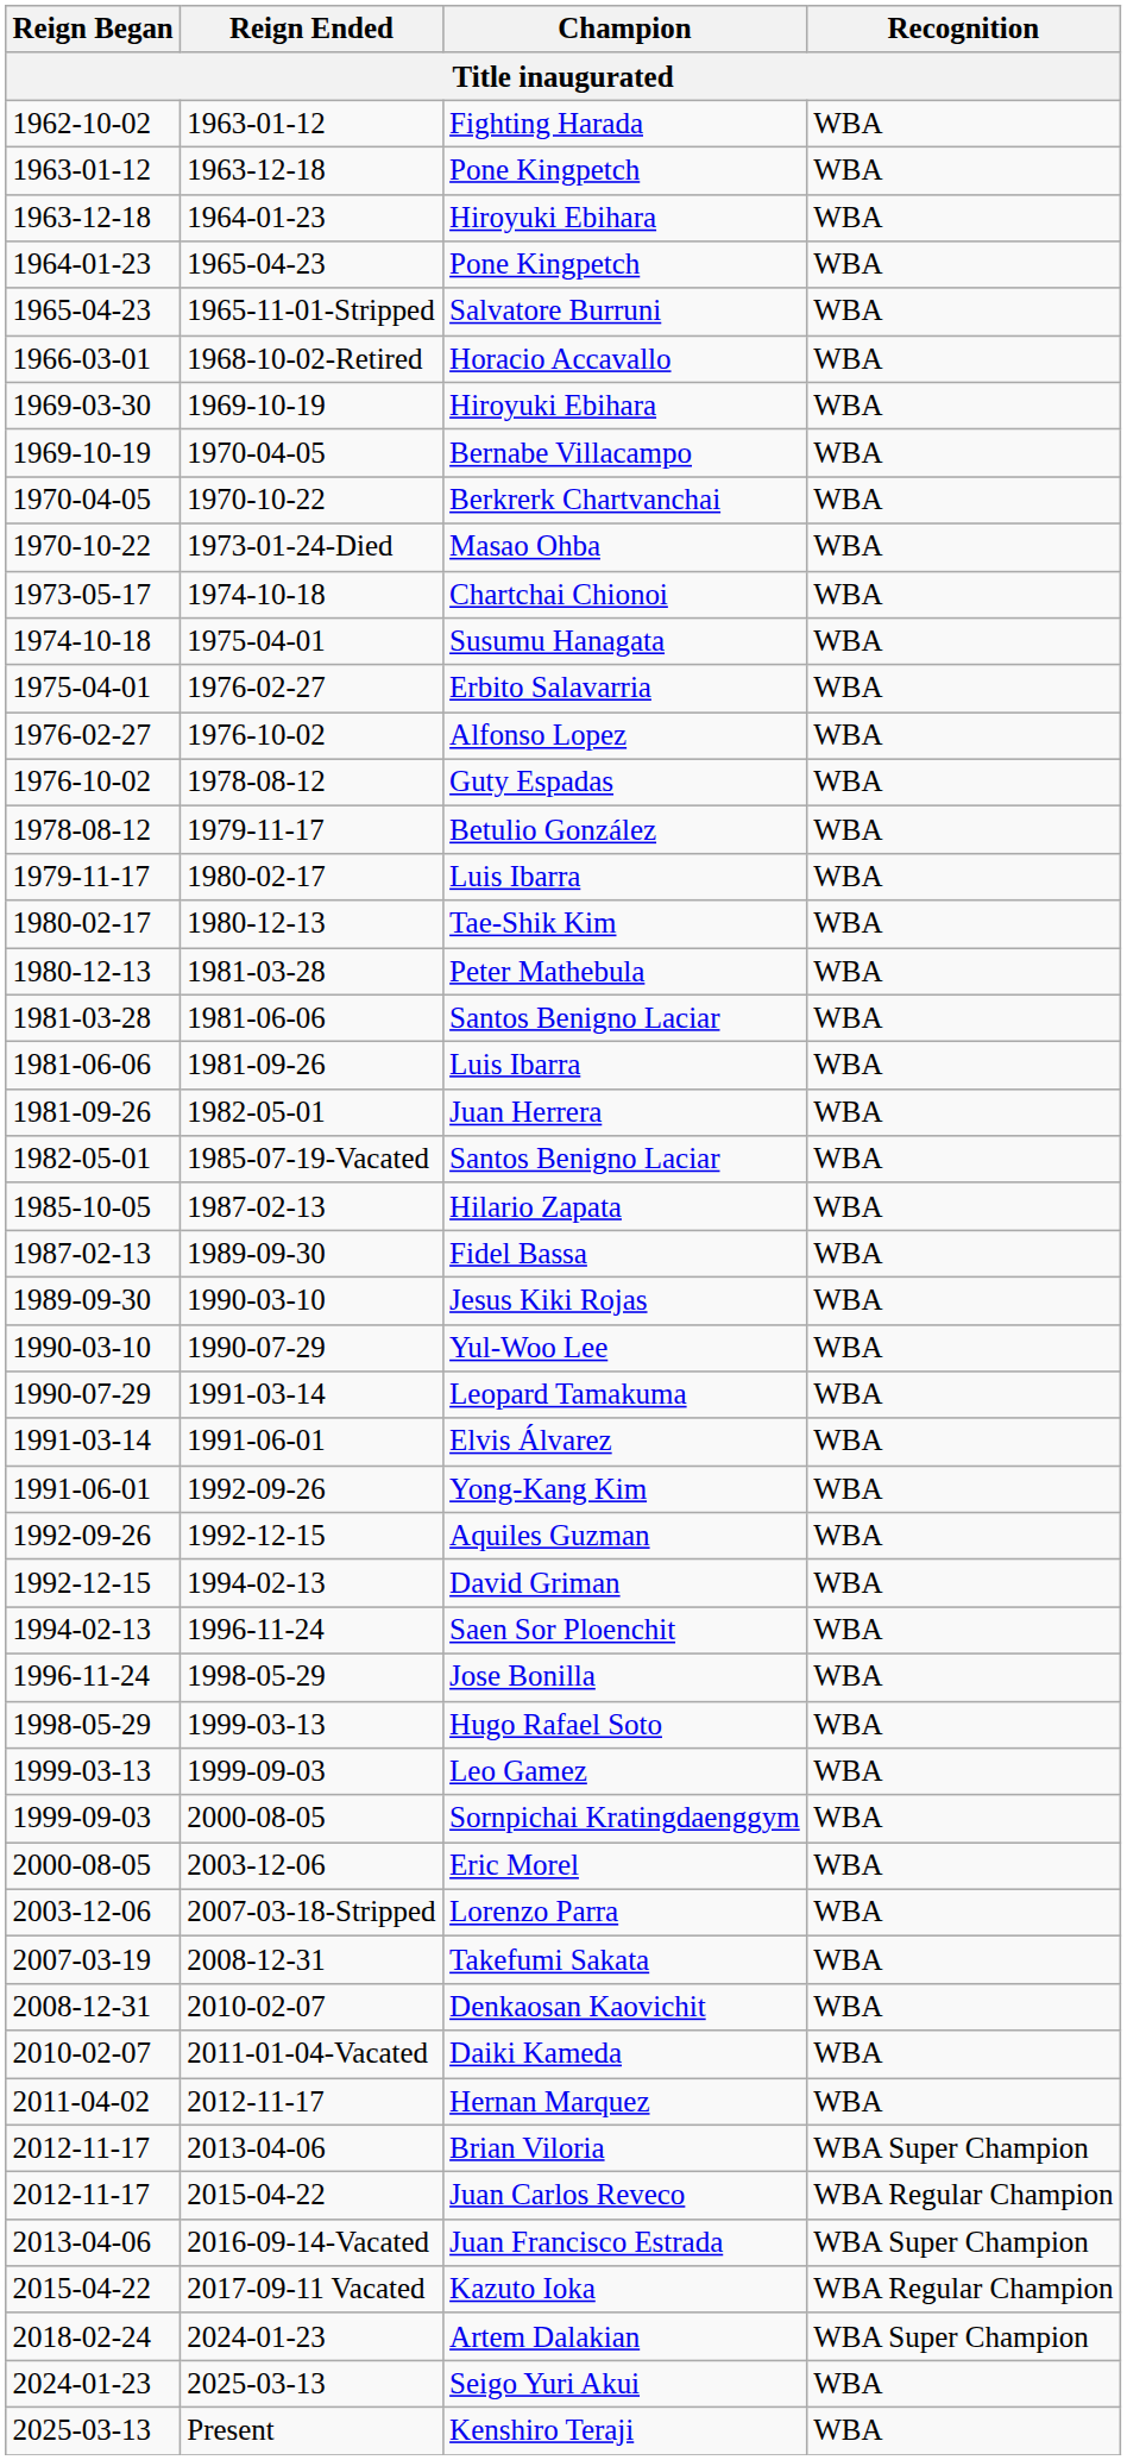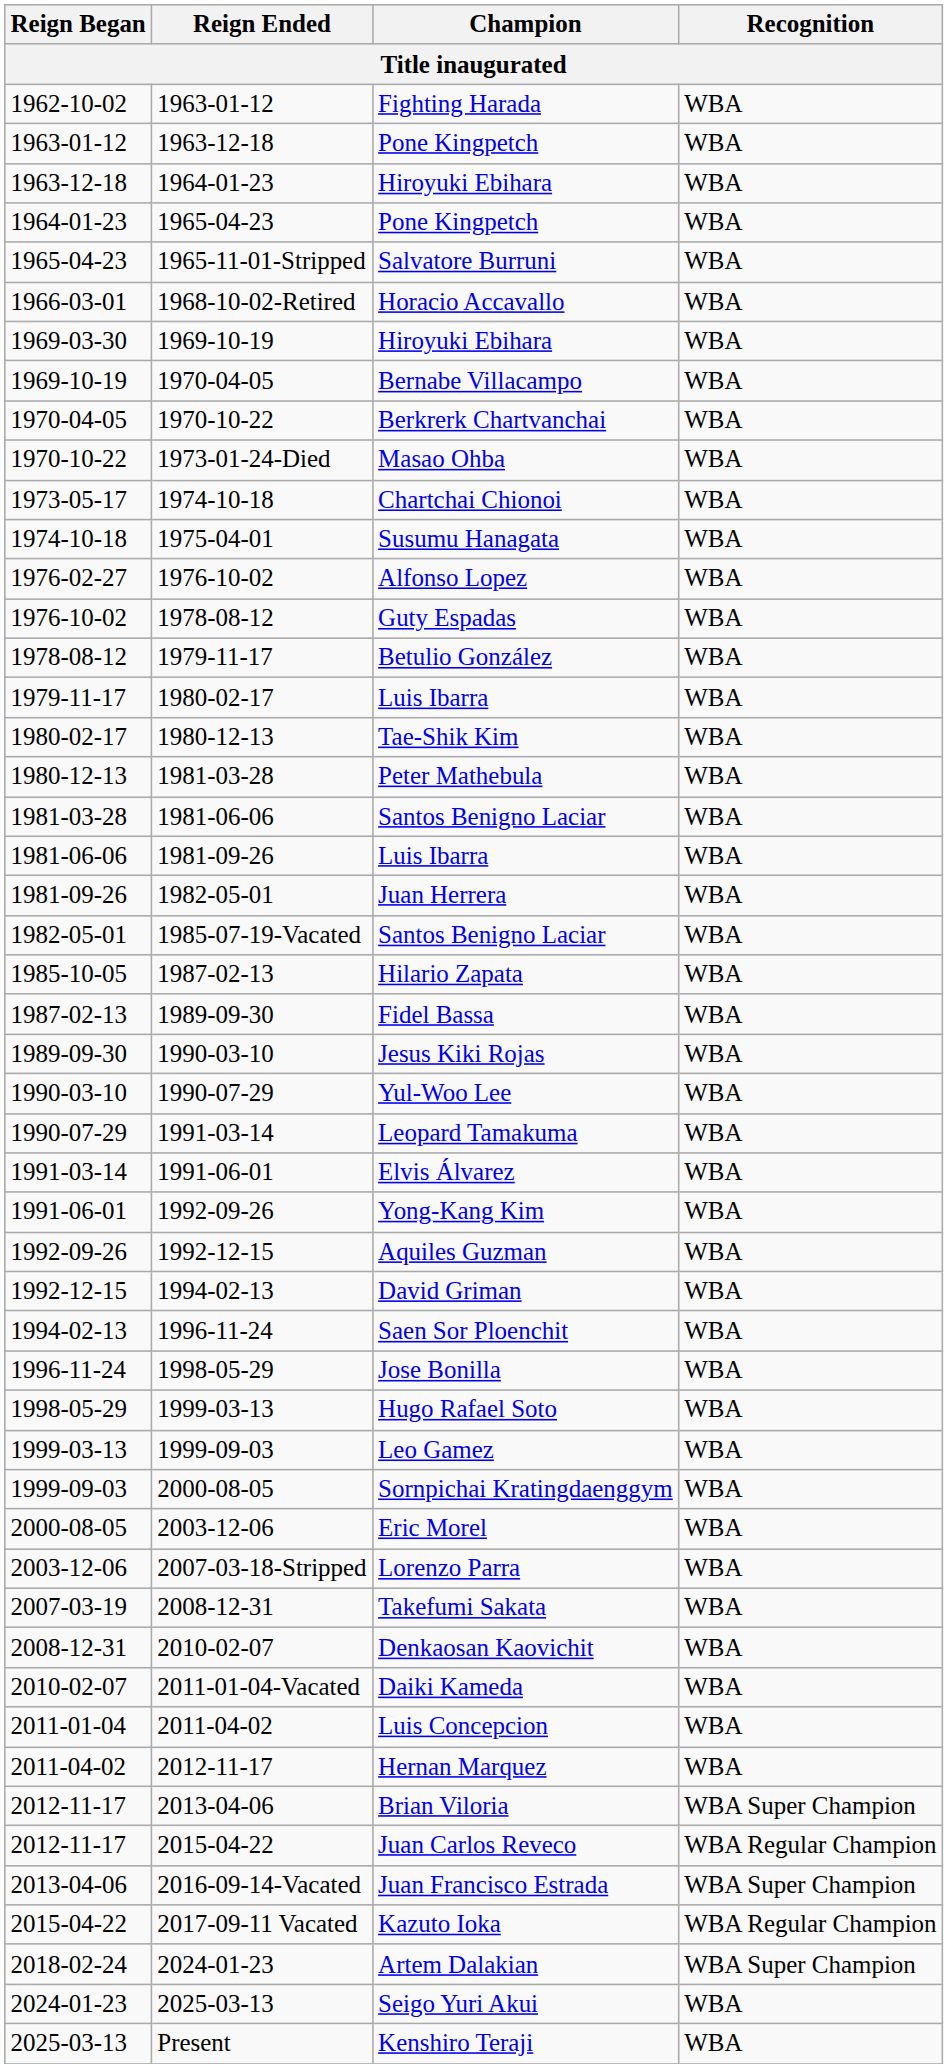- row: 1975-04-01 | 1976-02-27 | Erbito Salavarria | WBA
+ row: 2011-01-04 | 2011-04-02 | Luis Concepcion | WBA
